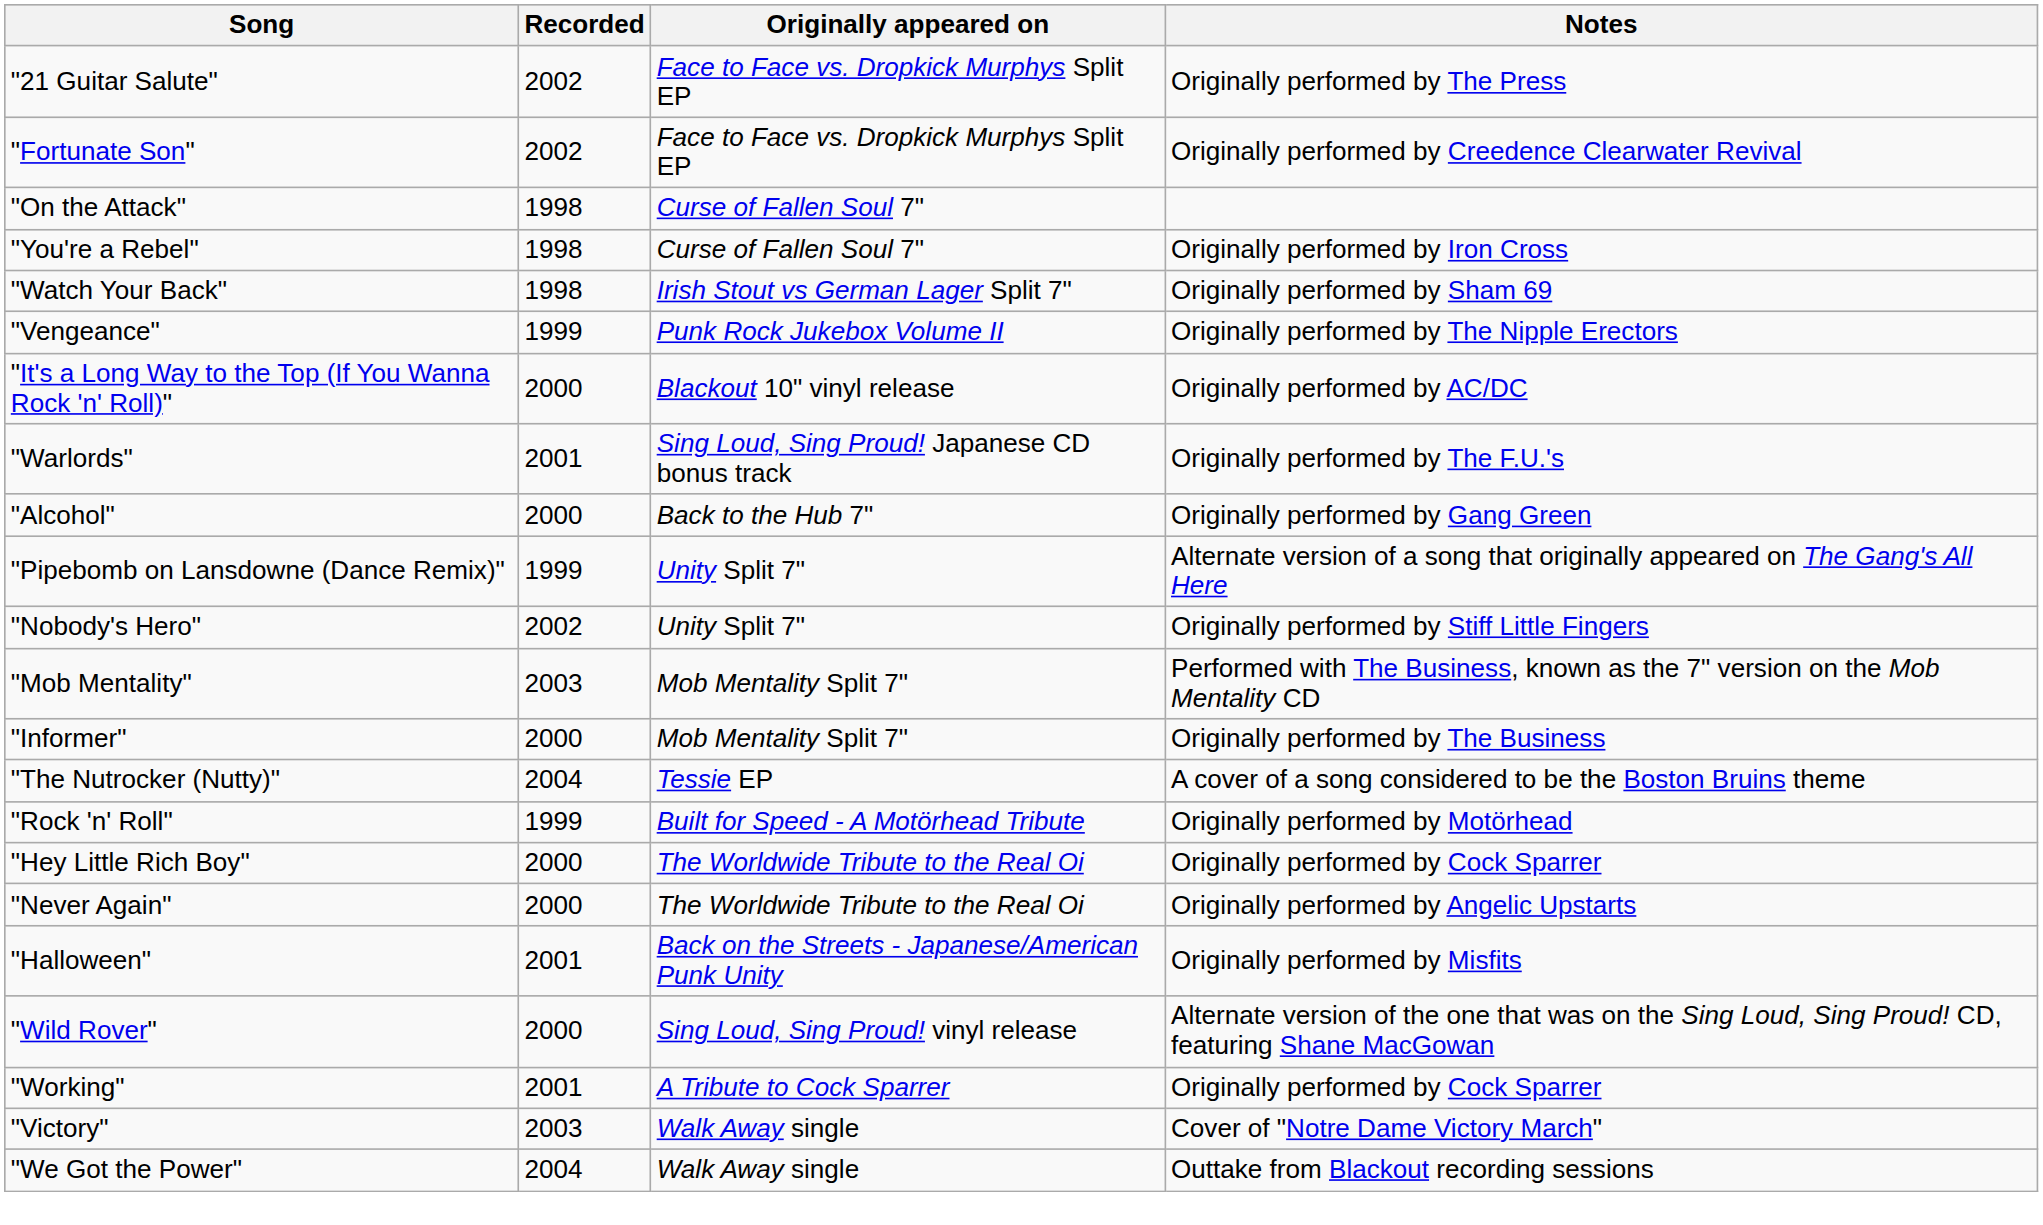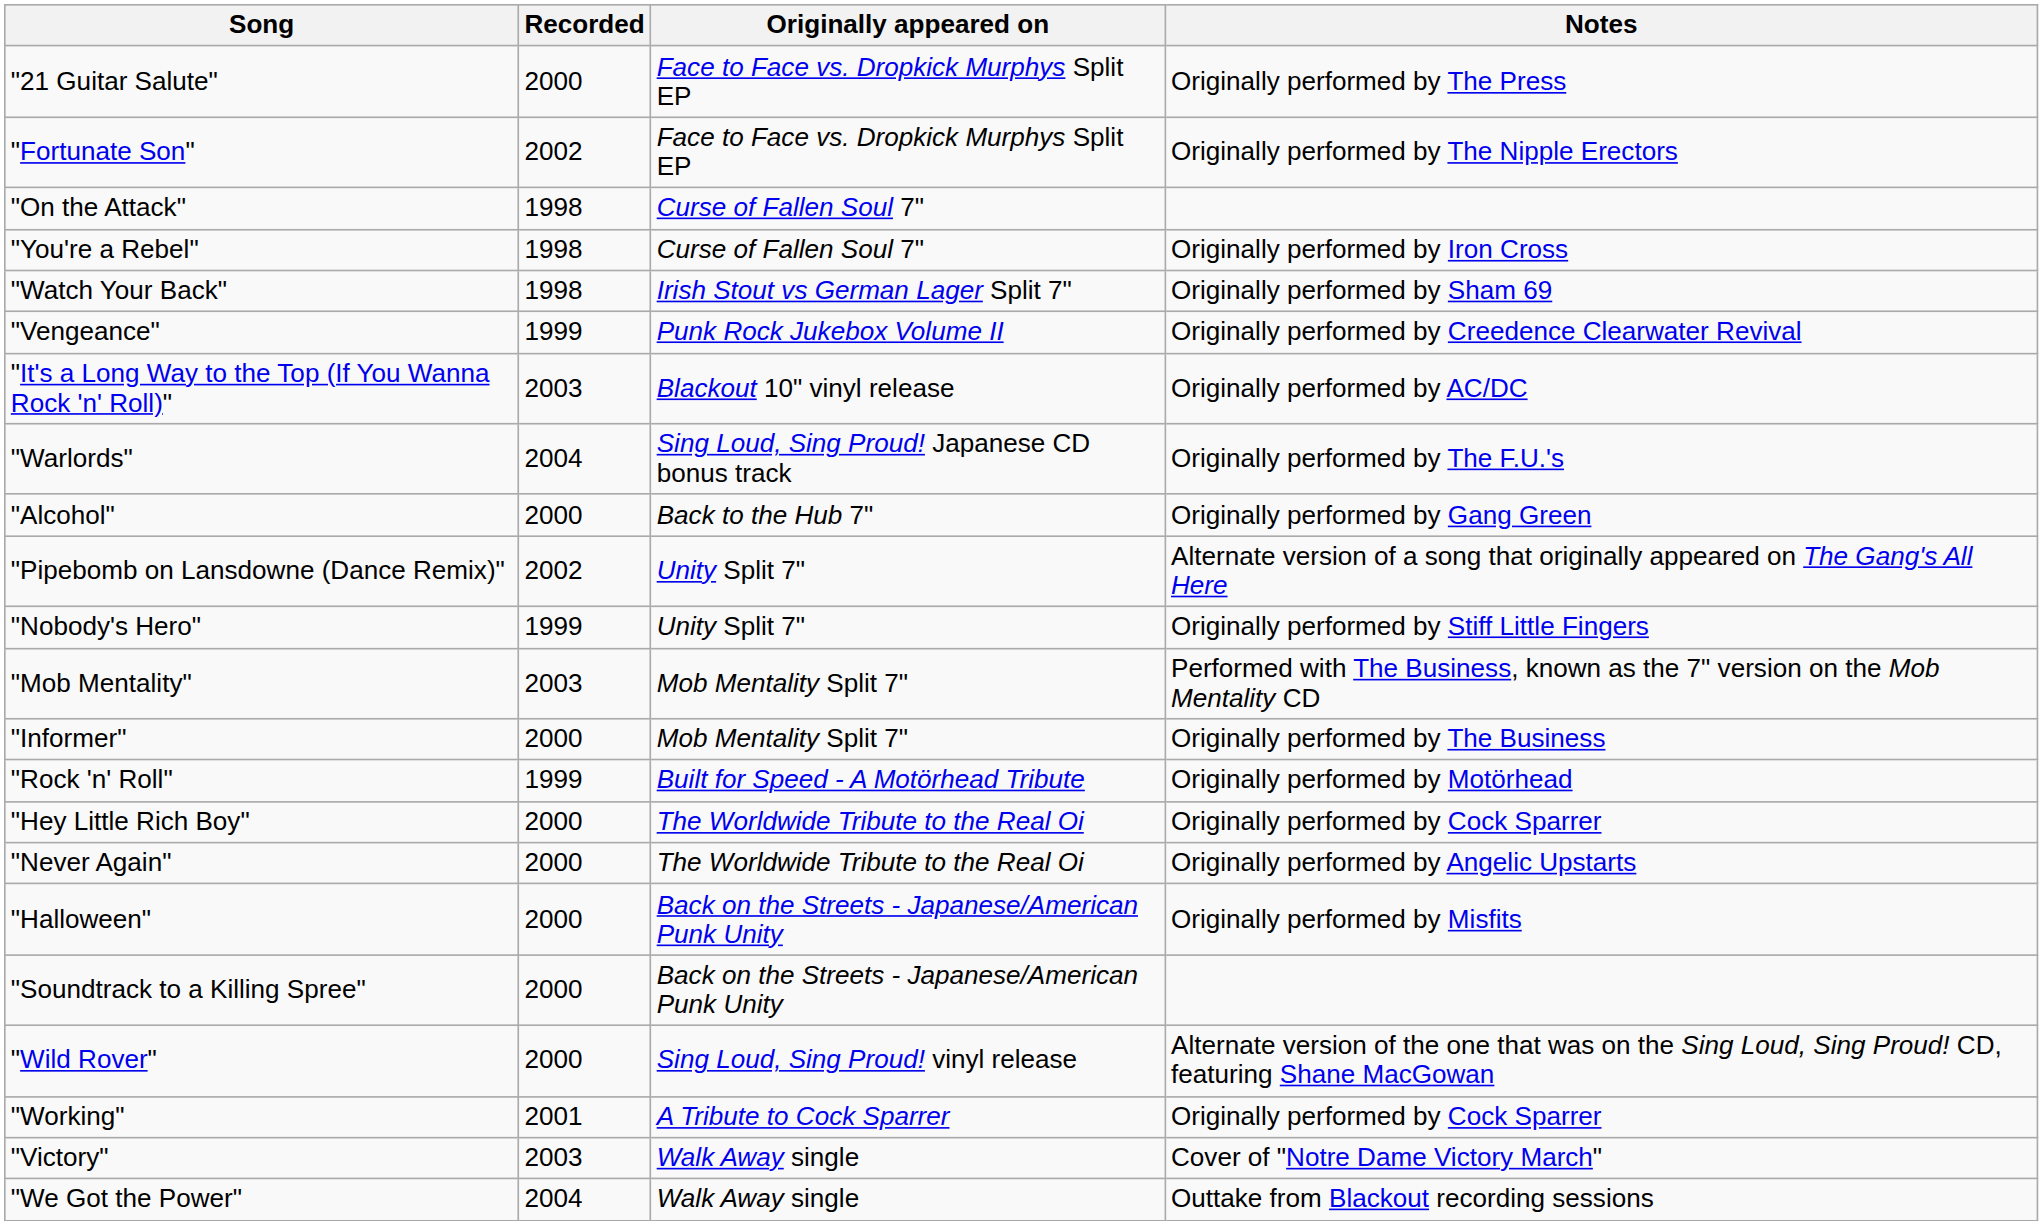"21 Guitar Salute" | Recorded: 2002 -> 2000
"Fortunate Son" | Notes: Originally performed by Creedence Clearwater Revival -> Originally performed by The Nipple Erectors
"Vengeance" | Notes: Originally performed by The Nipple Erectors -> Originally performed by Creedence Clearwater Revival
"It's a Long Way to the Top (If You Wanna Rock 'n' Roll)" | Recorded: 2000 -> 2003
"Warlords" | Recorded: 2001 -> 2004
"Pipebomb on Lansdowne (Dance Remix)" | Recorded: 1999 -> 2002
"Nobody's Hero" | Recorded: 2002 -> 1999
- row: "The Nutrocker (Nutty)" | 2004 | Tessie EP | A cover of a song considered to be the Boston Bruins theme
"Halloween" | Recorded: 2001 -> 2000
+ row: "Soundtrack to a Killing Spree" | 2000 | Back on the Streets - Japanese/American Punk Unity
